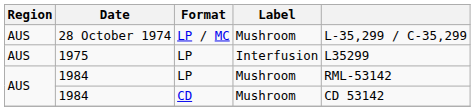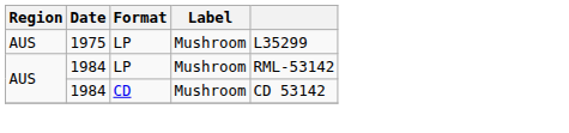- row: AUS | 28 October 1974 | LP / MC | Mushroom | L-35,299 / C-35,299
1975 | Label: Interfusion -> Mushroom
